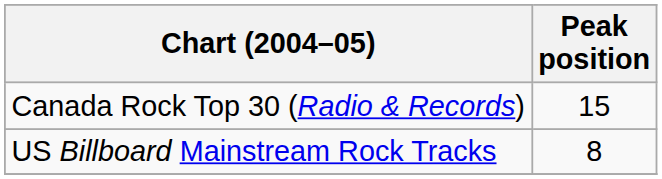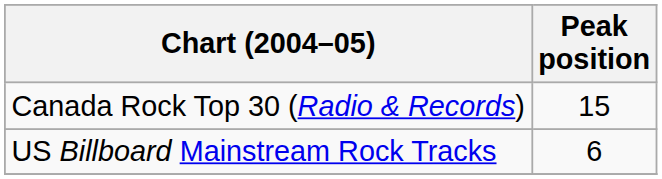US Billboard Mainstream Rock Tracks | Peak position: 8 -> 6
